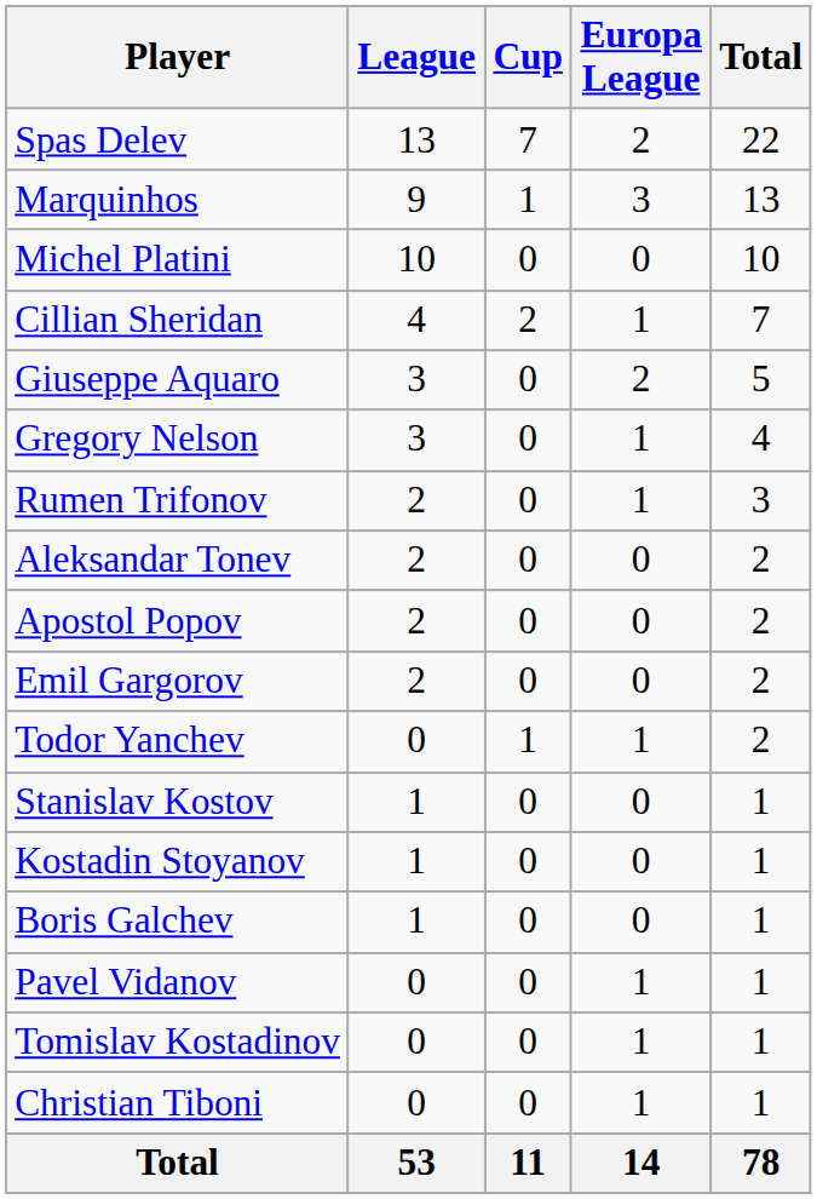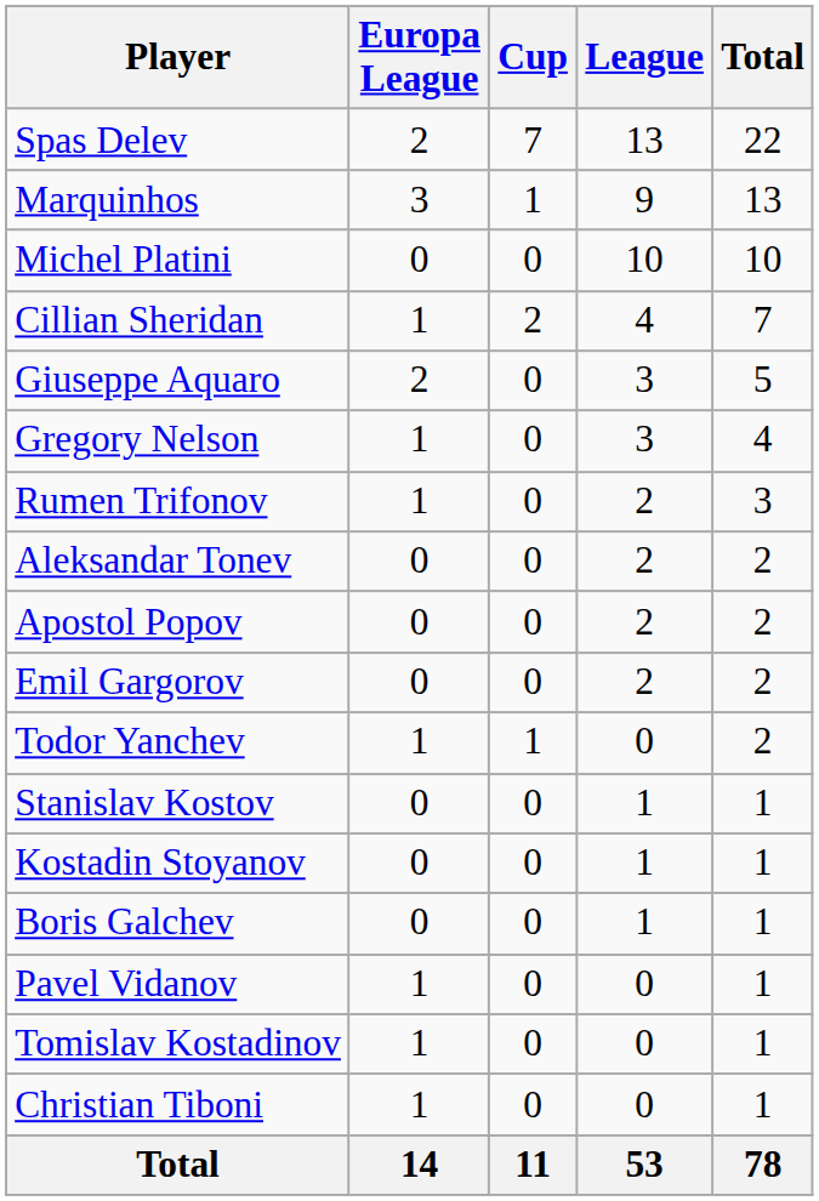columns swapped: League <-> Europa League
